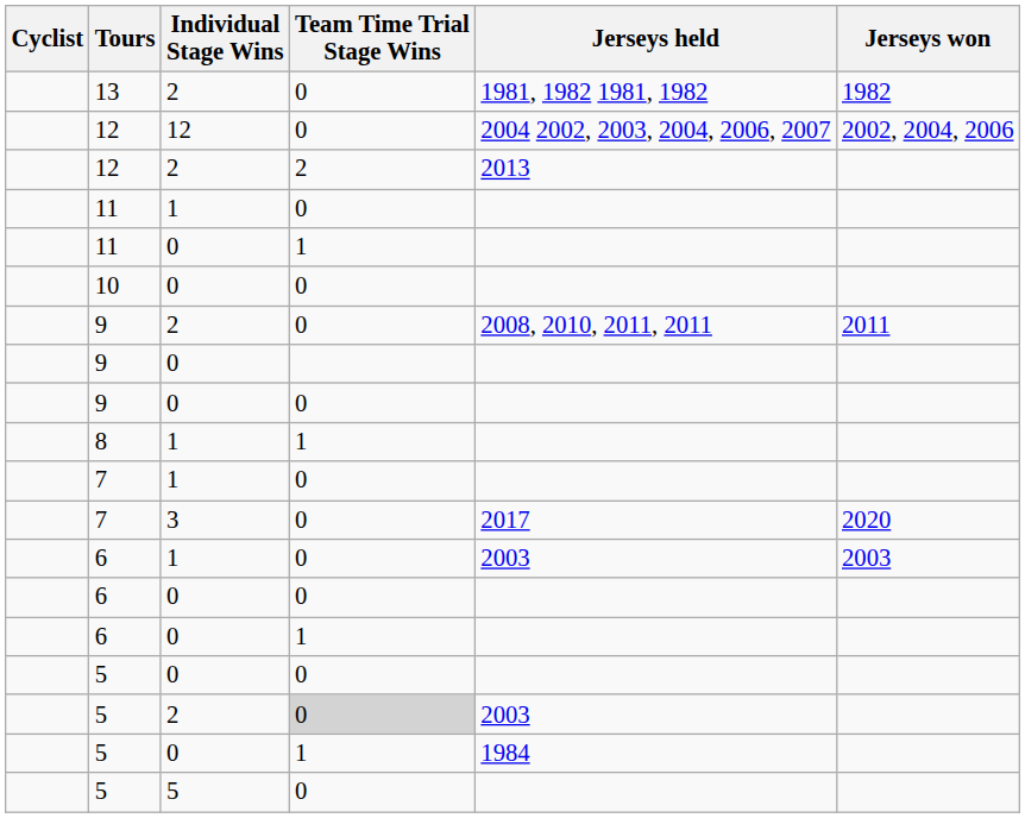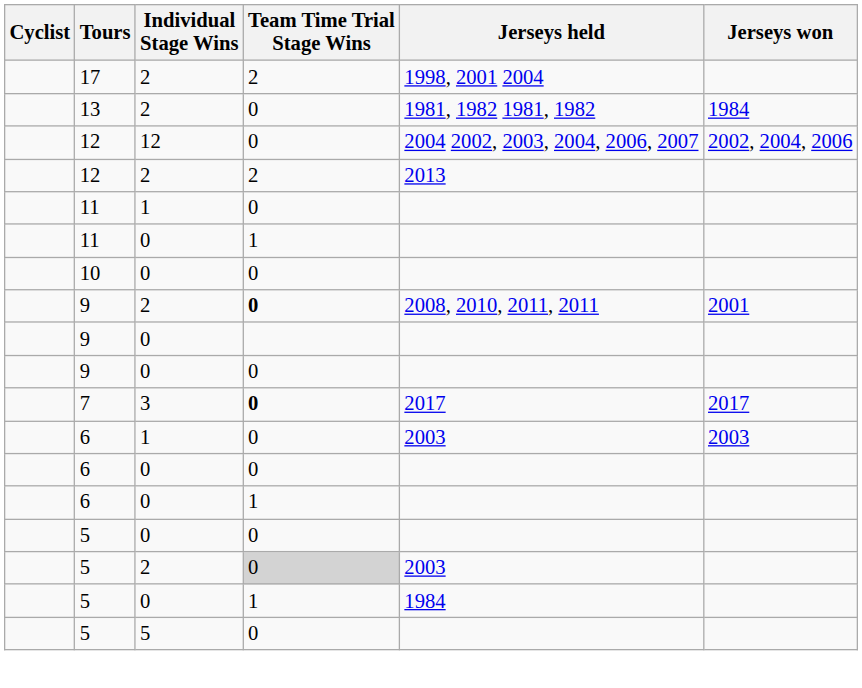+ row: 17 | 2 | 2 | 1998, 2001 2004
13 | Jerseys won: 1982 -> 1984
9 / 2 | Team Time Trial Stage Wins: normal -> bold
9 / 2 | Jerseys won: 2011 -> 2001
- row: 8 | 1 | 1
- row: 7 | 1 | 0
7 / 3 | Team Time Trial Stage Wins: normal -> bold
7 / 3 | Jerseys won: 2020 -> 2017
